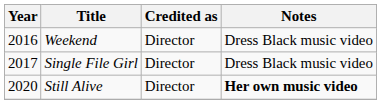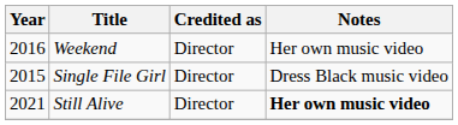Weekend | Notes: Dress Black music video -> Her own music video
Single File Girl | Year: 2017 -> 2015
Still Alive | Year: 2020 -> 2021
